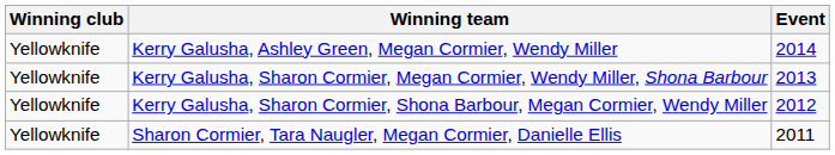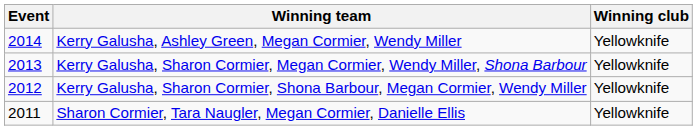columns swapped: Event <-> Winning club
